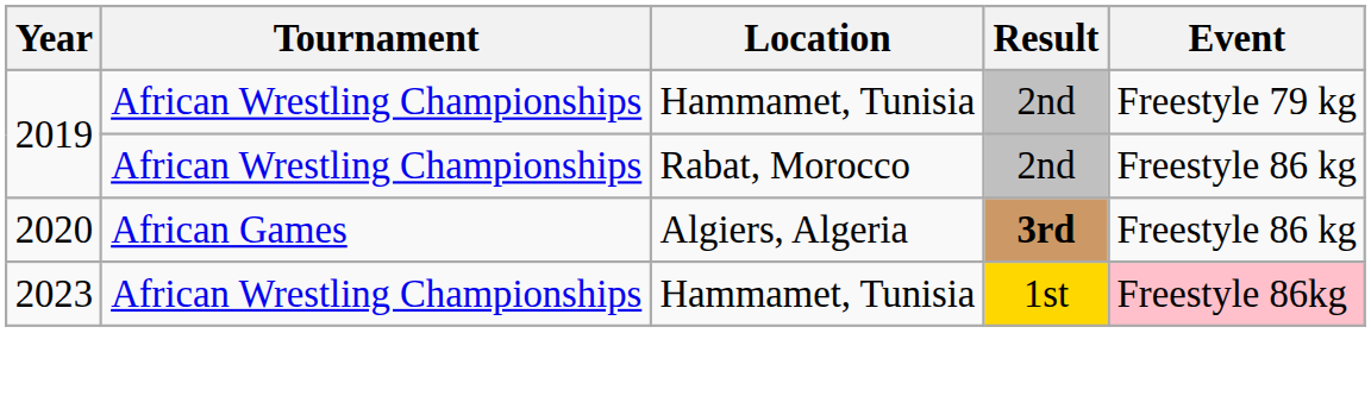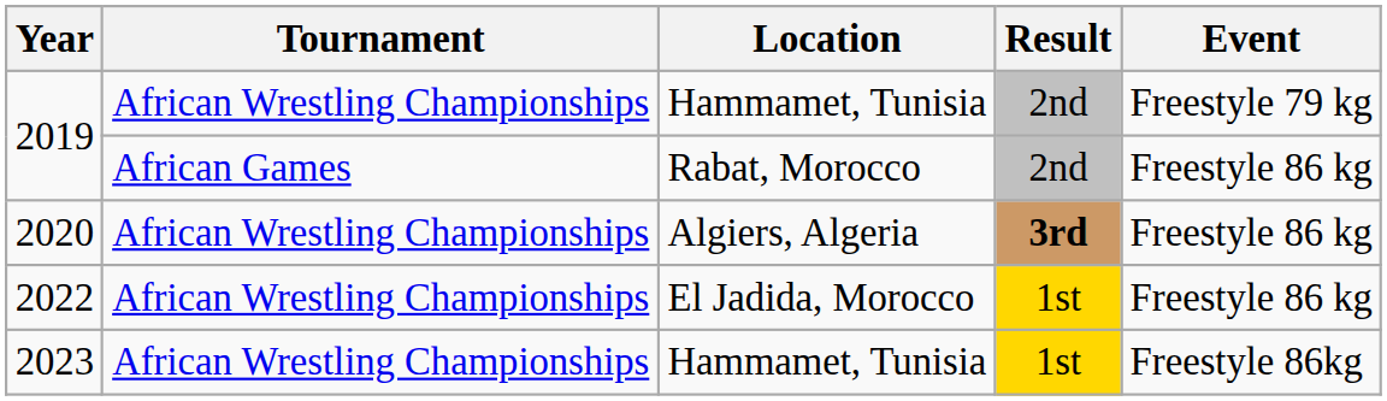2019 / Rabat, Morocco | Tournament: African Wrestling Championships -> African Games
2020 | Tournament: African Games -> African Wrestling Championships
+ row: 2022 | African Wrestling Championships | El Jadida, Morocco | 1st | Freestyle 86 kg
2023 | Event: pink background -> no background
